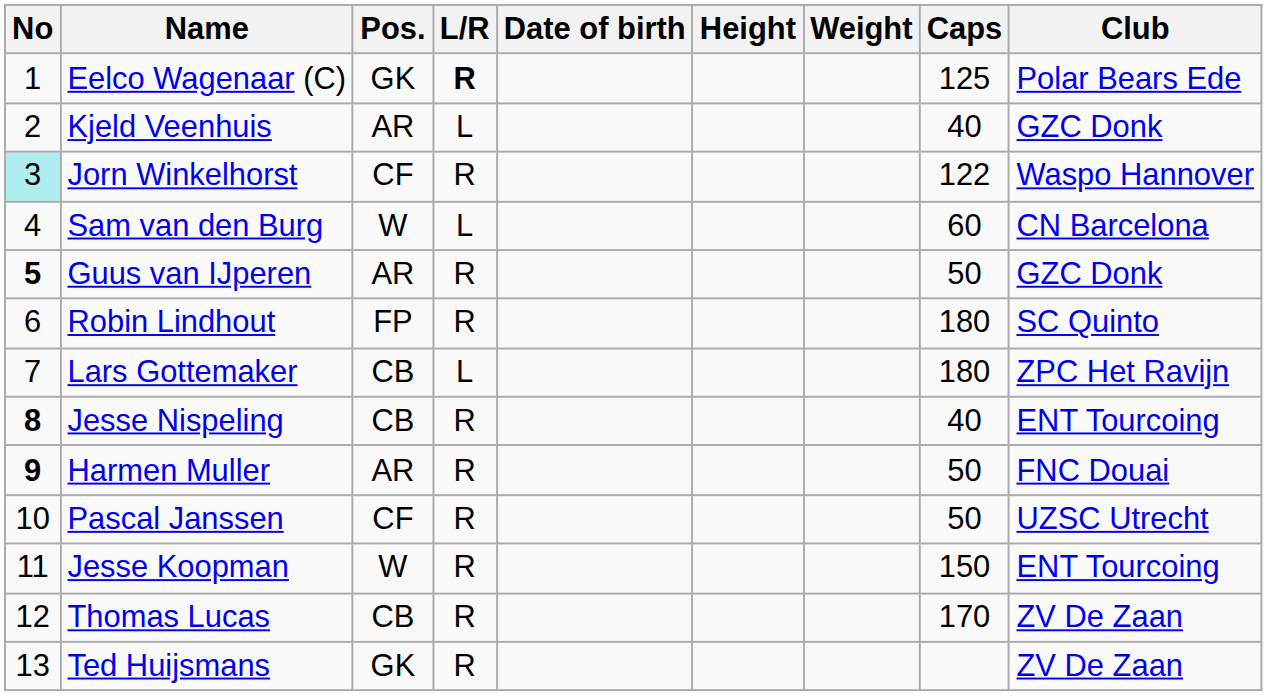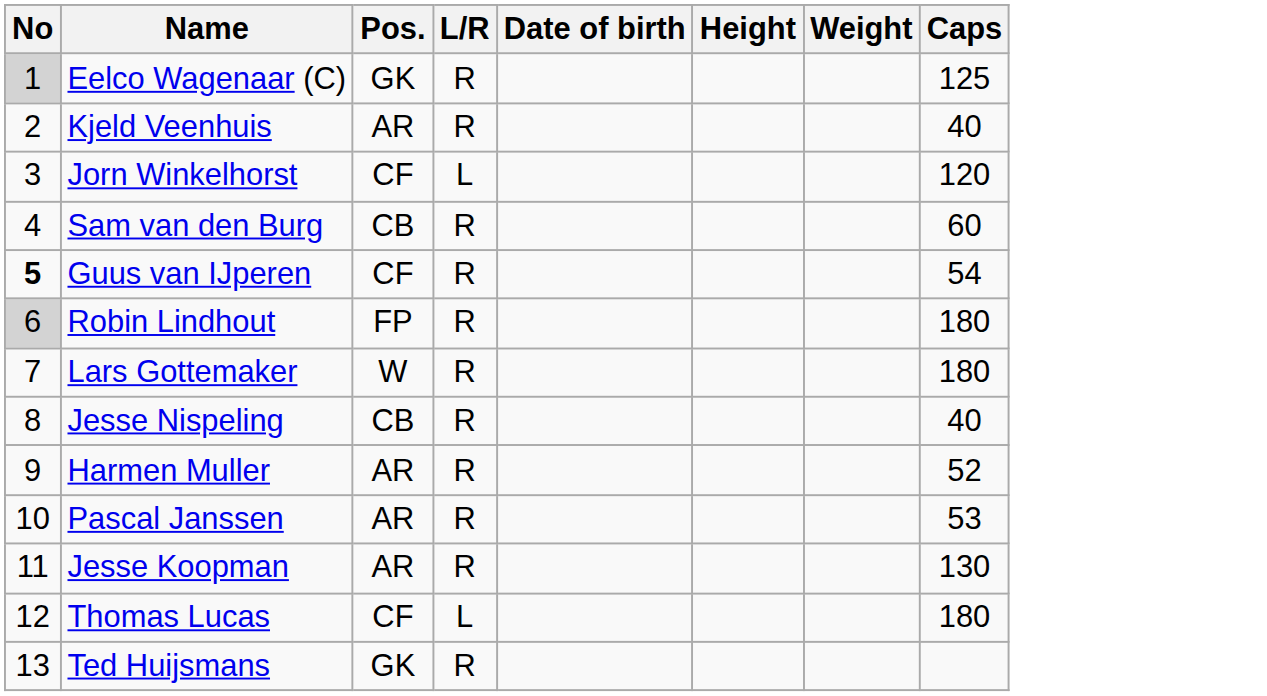- column: Club | Polar Bears Ede | GZC Donk | Waspo Hannover | CN Barcelona | GZC Donk | SC Quinto | ZPC Het Ravijn | ENT Tourcoing | FNC Douai | UZSC Utrecht | ENT Tourcoing | ZV De Zaan | ZV De Zaan
Eelco Wagenaar (C) | No: no background -> lightgrey background
Eelco Wagenaar (C) | L/R: bold -> normal
Kjeld Veenhuis | L/R: L -> R
Jorn Winkelhorst | No: paleturquoise background -> no background
Jorn Winkelhorst | L/R: R -> L
Jorn Winkelhorst | Caps: 122 -> 120
Sam van den Burg | Pos.: W -> CB
Sam van den Burg | L/R: L -> R
Guus van IJperen | Pos.: AR -> CF
Guus van IJperen | Caps: 50 -> 54
Robin Lindhout | No: no background -> lightgrey background
Lars Gottemaker | Pos.: CB -> W
Lars Gottemaker | L/R: L -> R
Jesse Nispeling | No: bold -> normal
Harmen Muller | No: bold -> normal
Harmen Muller | Caps: 50 -> 52
Pascal Janssen | Pos.: CF -> AR
Pascal Janssen | Caps: 50 -> 53
Jesse Koopman | Pos.: W -> AR
Jesse Koopman | Caps: 150 -> 130
Thomas Lucas | Pos.: CB -> CF
Thomas Lucas | L/R: R -> L
Thomas Lucas | Caps: 170 -> 180
